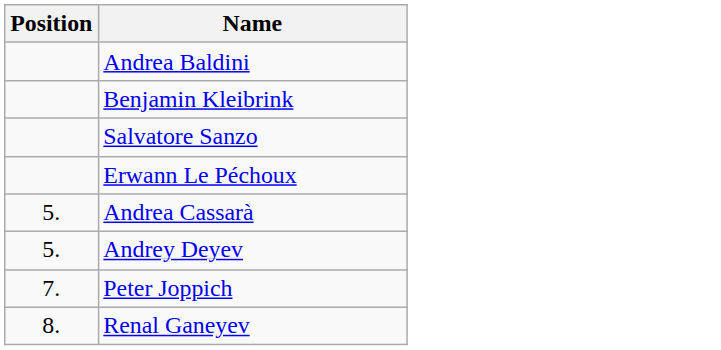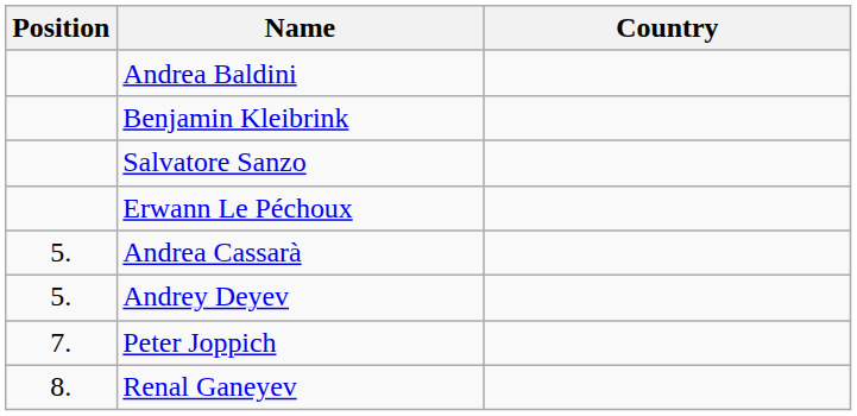+ column: Country
